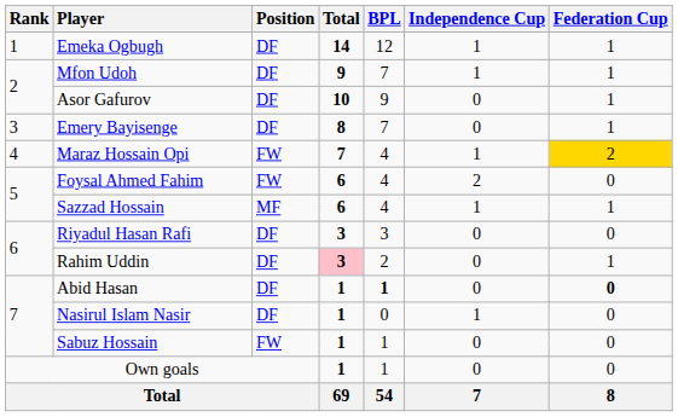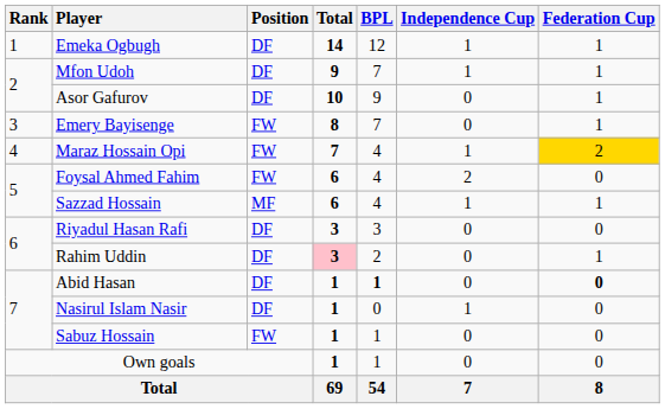Emery Bayisenge | Position: DF -> FW
